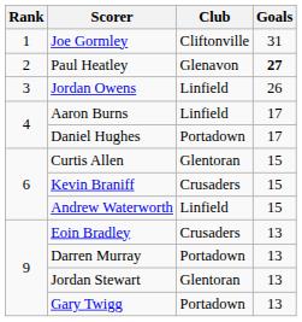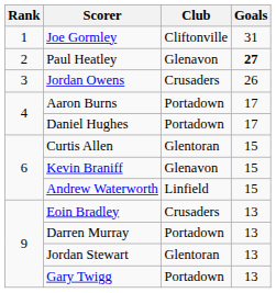Jordan Owens | Club: Linfield -> Crusaders
Aaron Burns | Club: Linfield -> Portadown
Kevin Braniff | Club: Crusaders -> Glenavon
